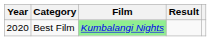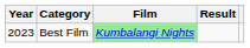Best Film | Year: 2020 -> 2023
